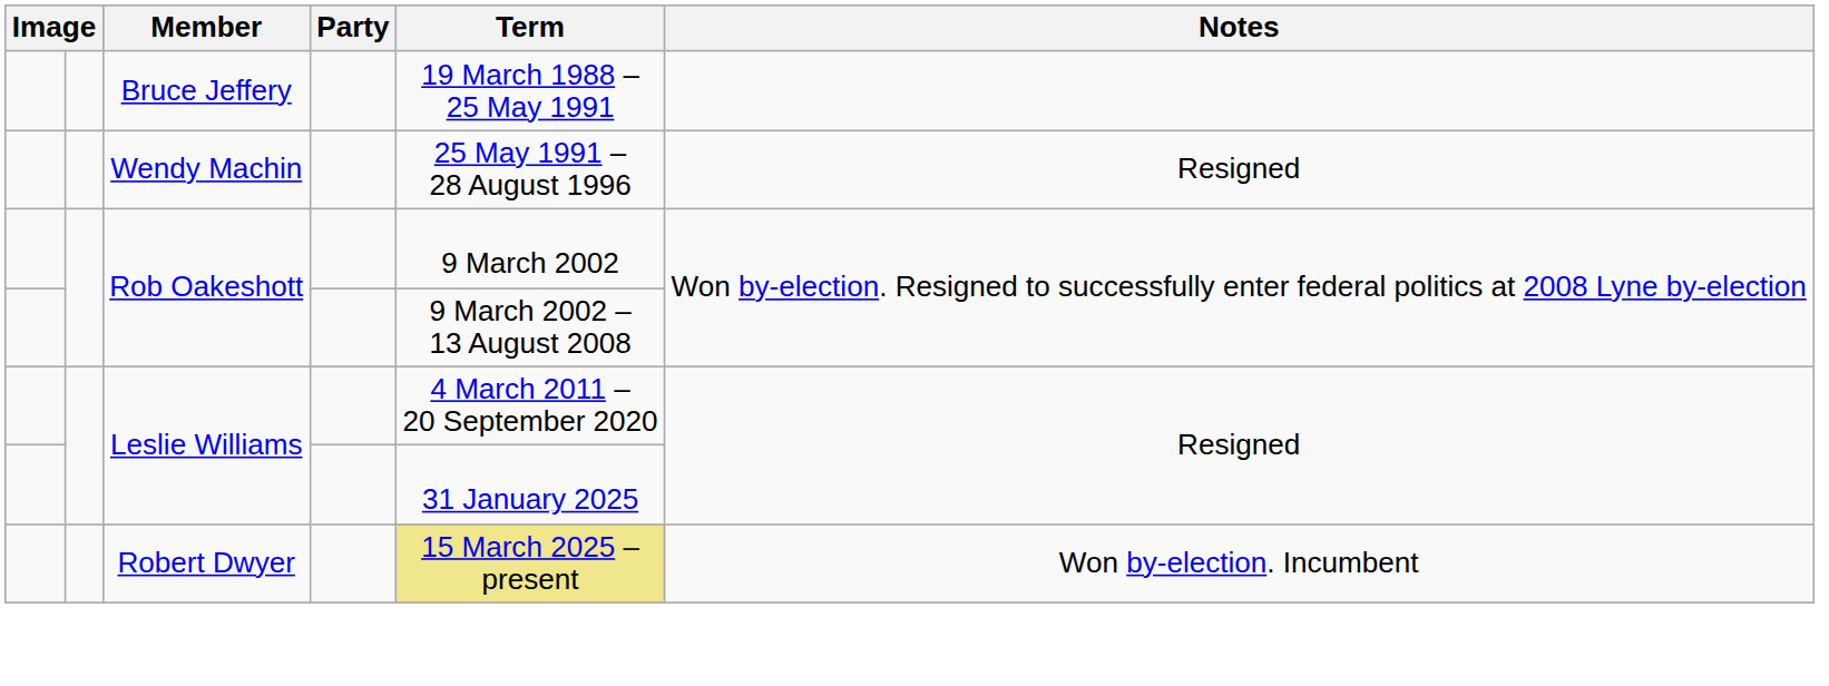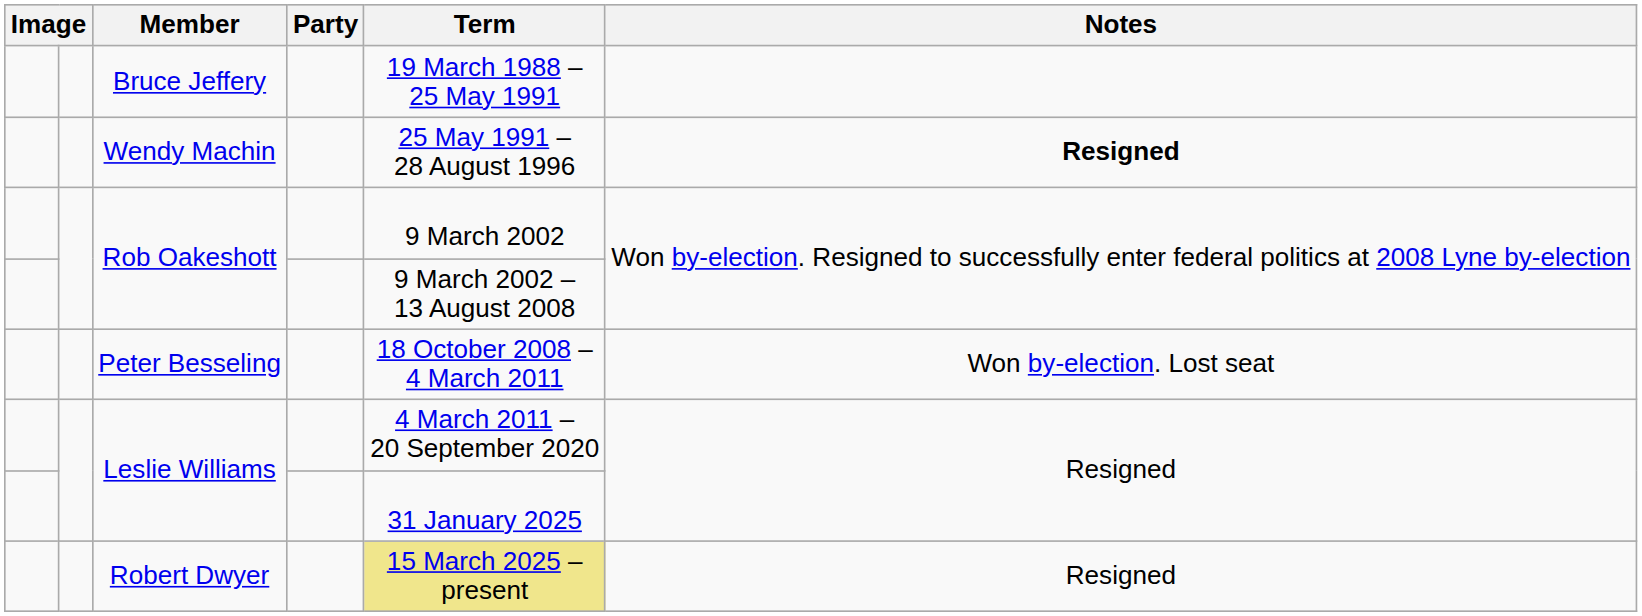Wendy Machin | Notes: normal -> bold
+ row: Peter Besseling | 18 October 2008 – 4 March 2011 | Won by-election. Lost seat
Robert Dwyer | Notes: Won by-election. Incumbent -> Resigned
